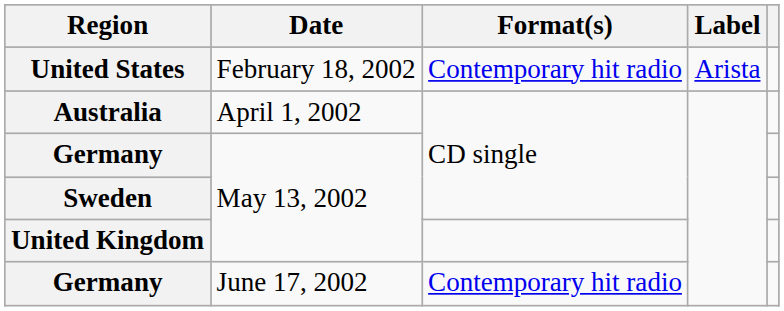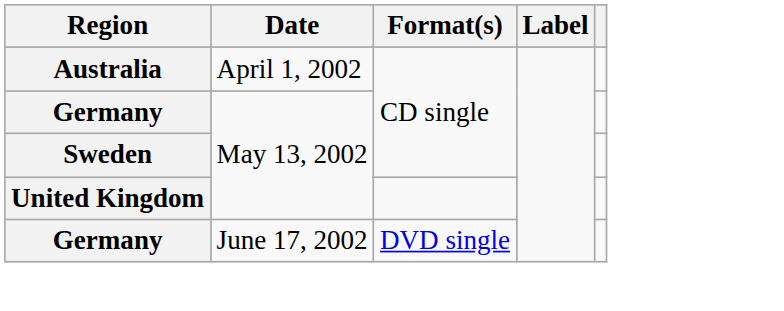- row: United States | February 18, 2002 | Contemporary hit radio | Arista
Germany / June 17, 2002 | Format(s): Contemporary hit radio -> DVD single
